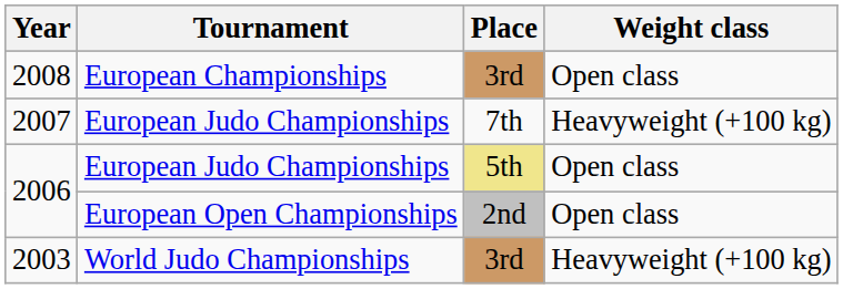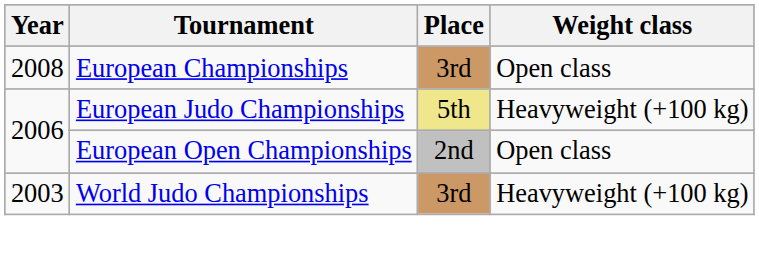- row: 2007 | European Judo Championships | 7th | Heavyweight (+100 kg)
2006 / European Judo Championships | Weight class: Open class -> Heavyweight (+100 kg)
